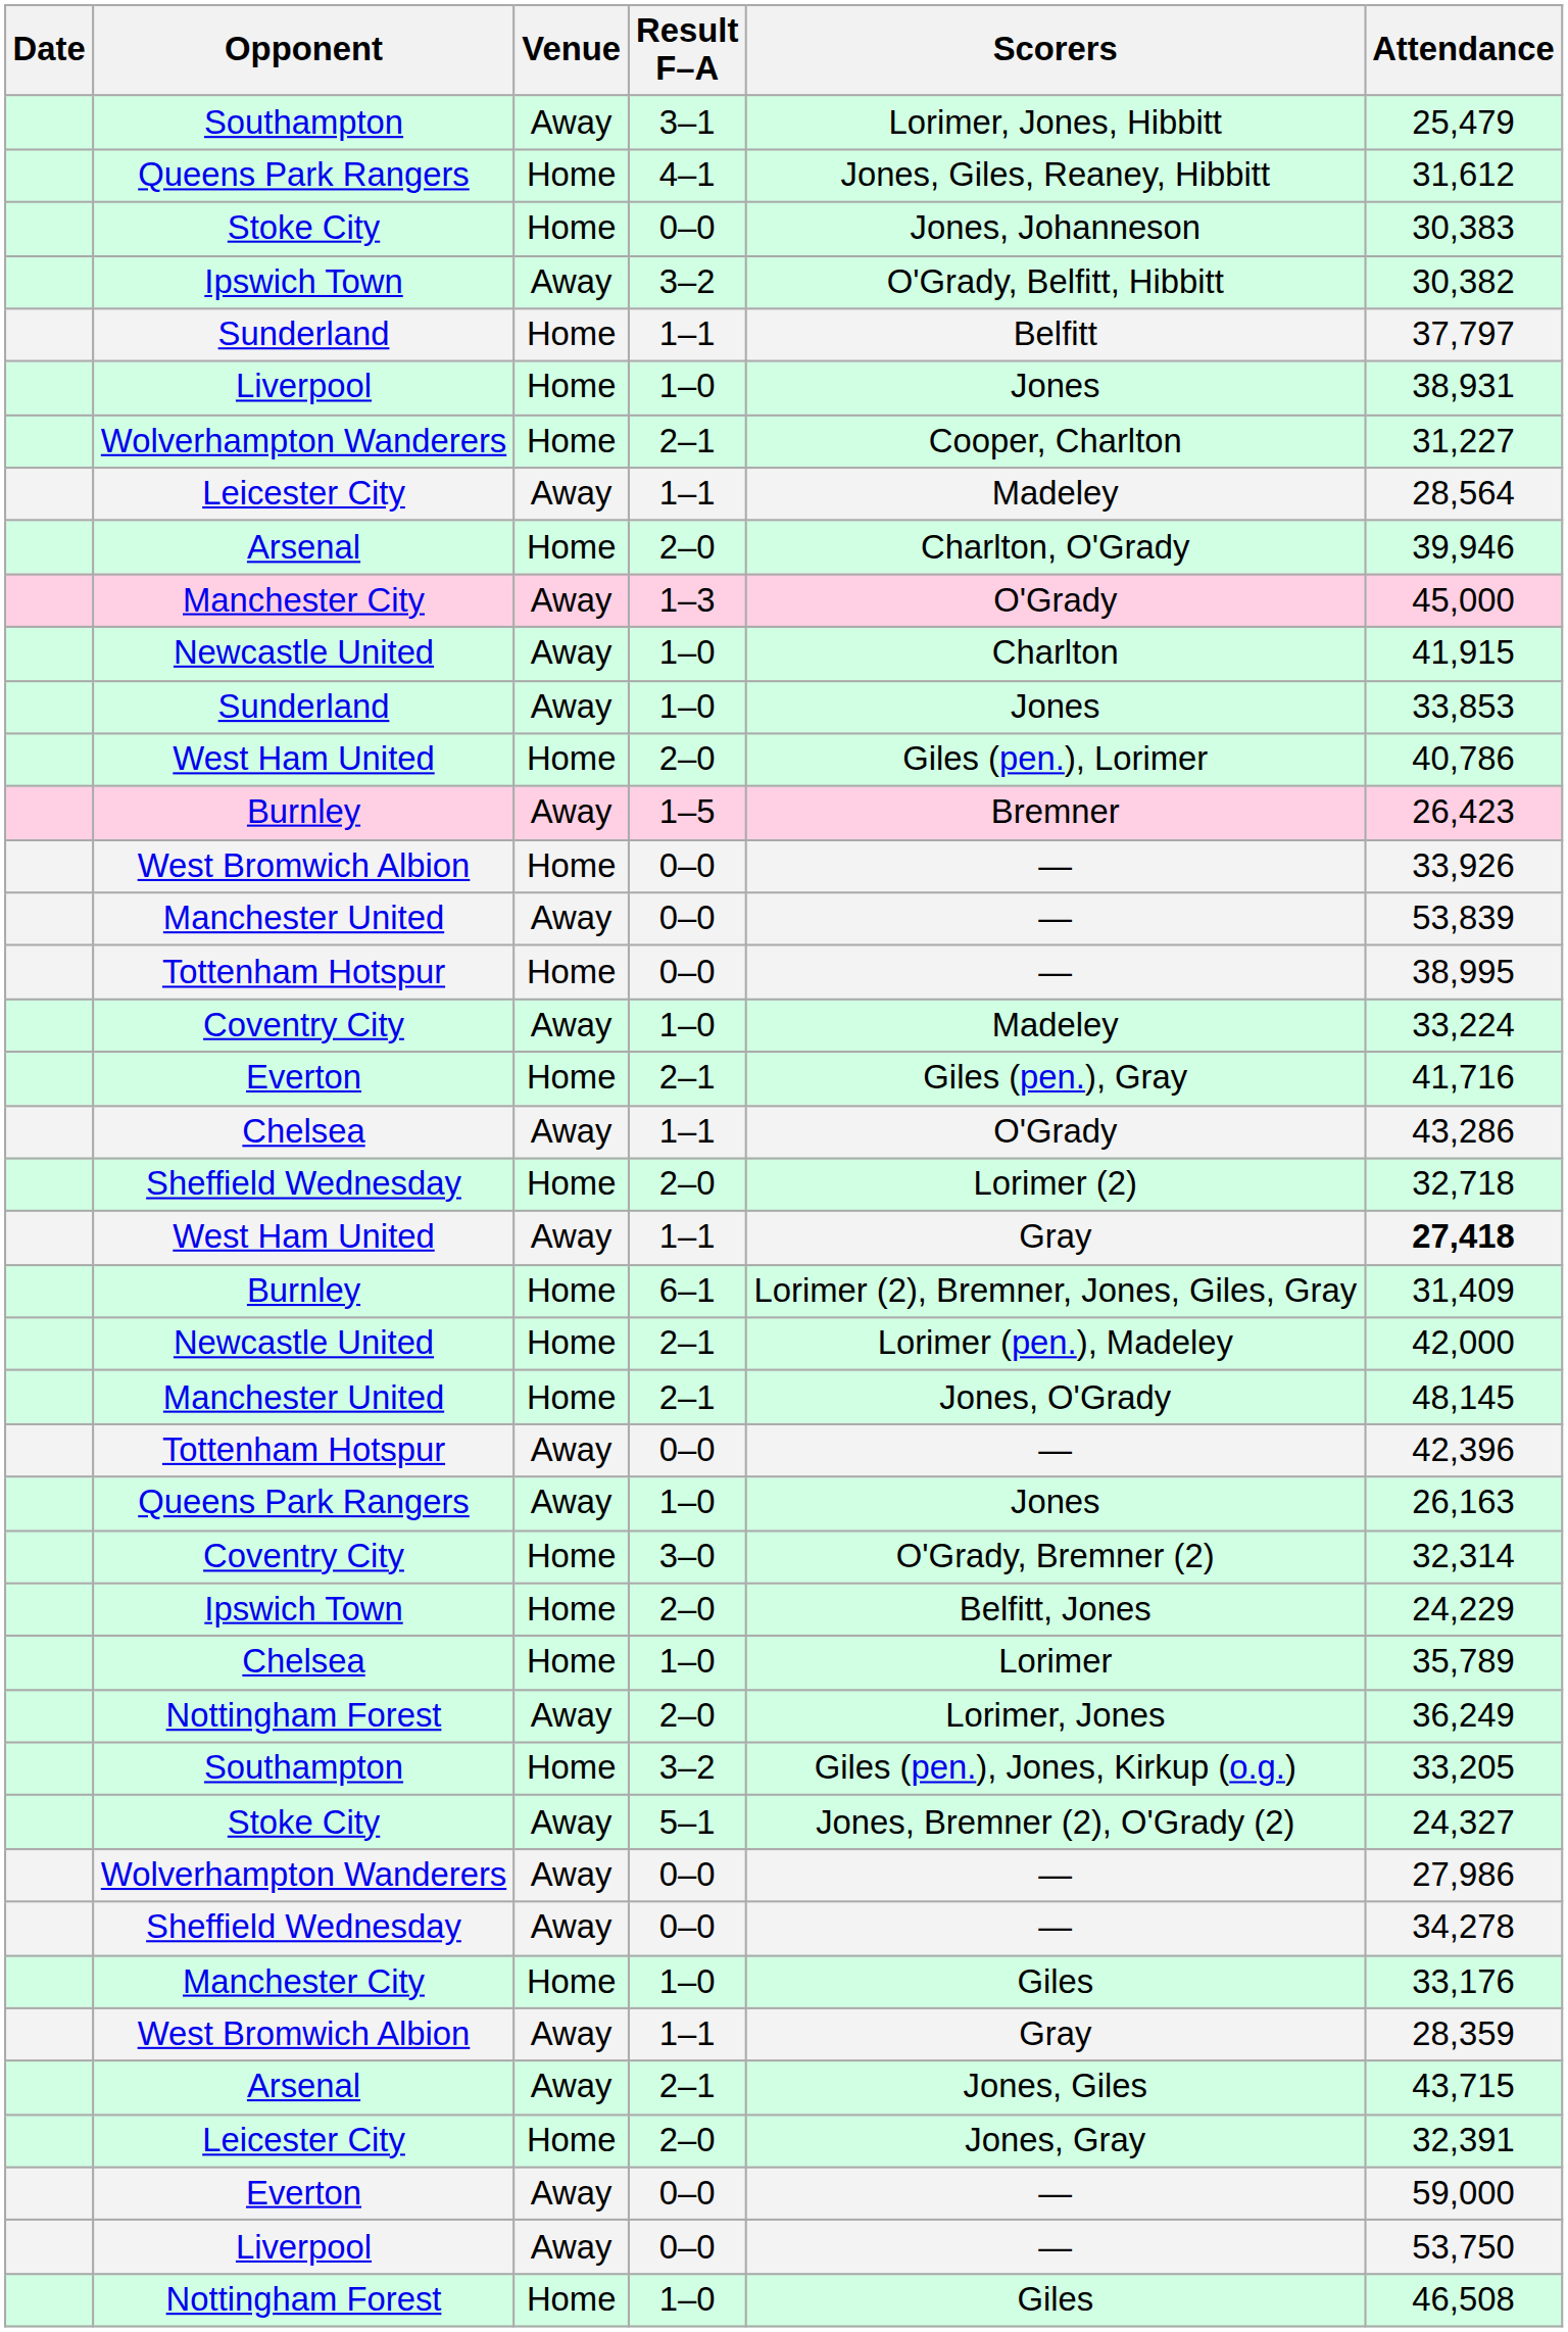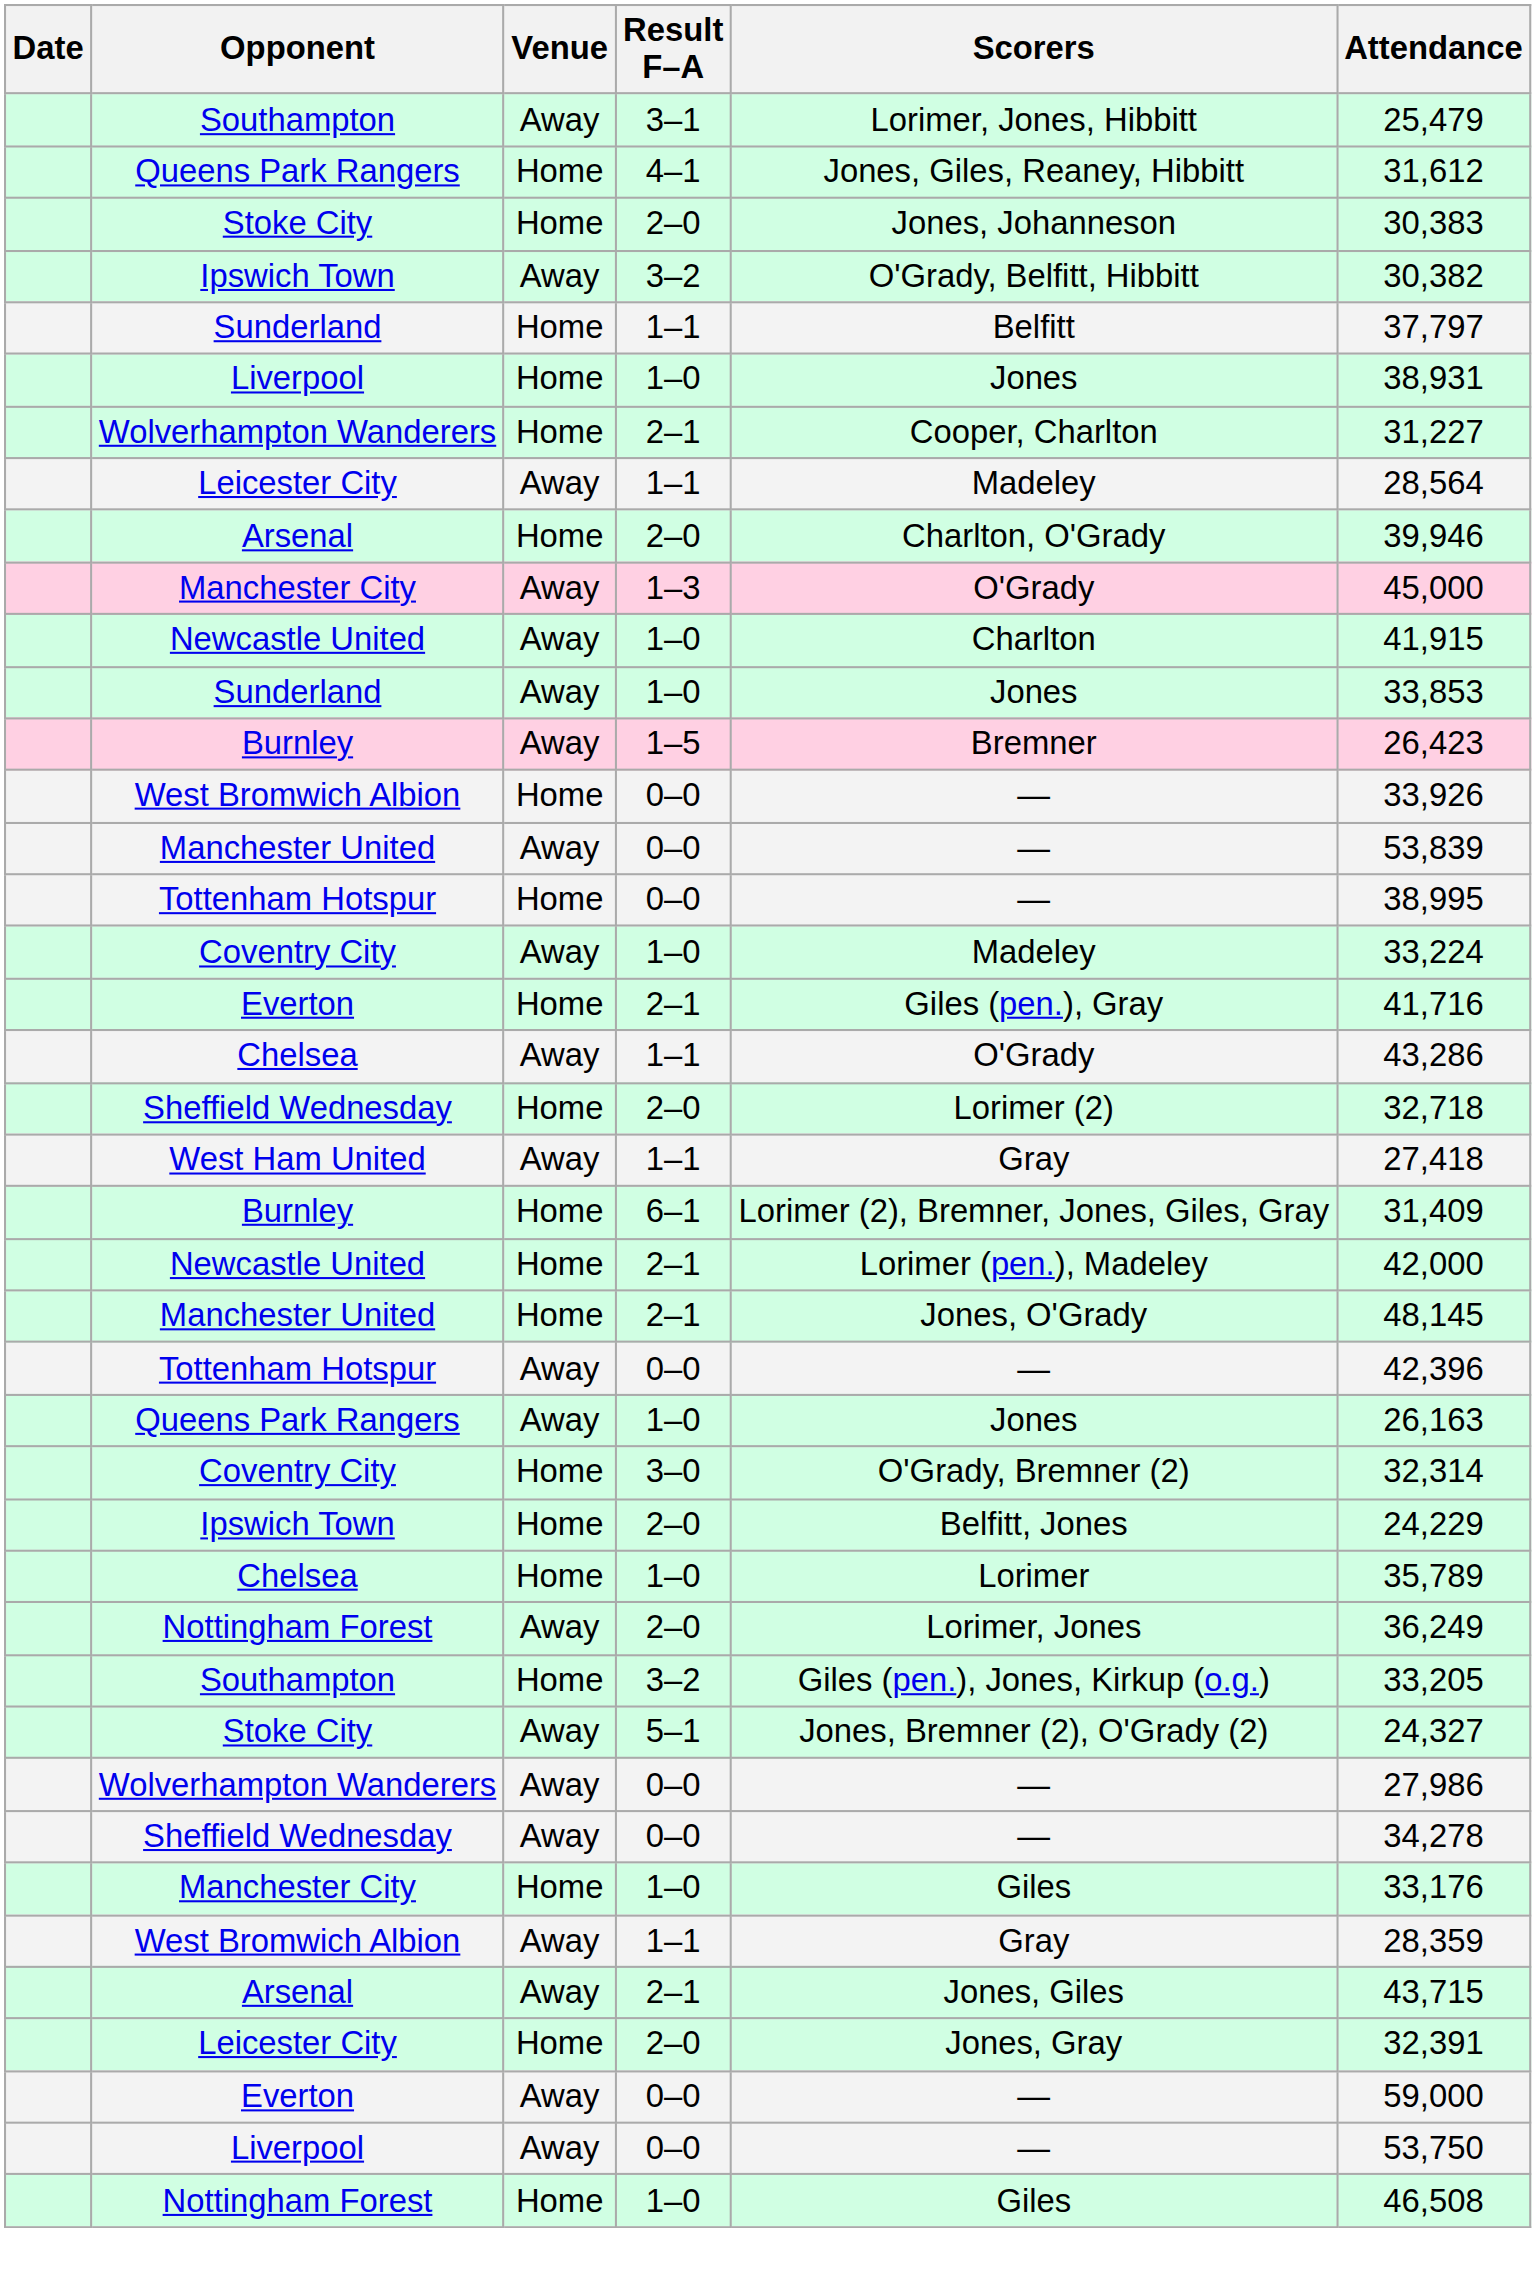Stoke City / Home | Result F–A: 0–0 -> 2–0
- row: West Ham United | Home | 2–0 | Giles (pen.), Lorimer | 40,786
West Ham United / Away | Attendance: bold -> normal
